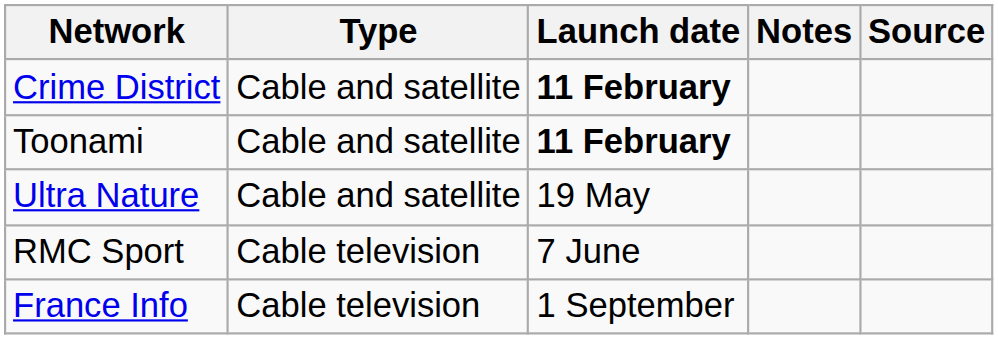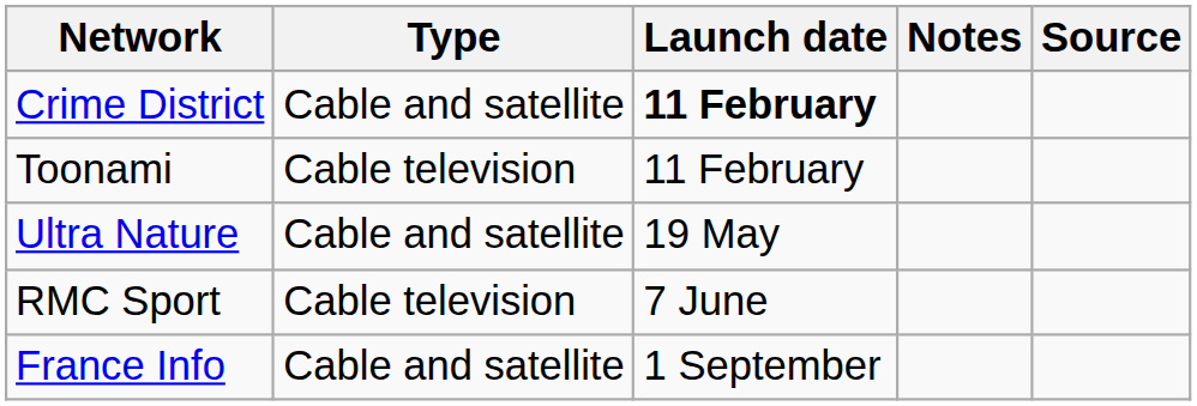Toonami | Type: Cable and satellite -> Cable television
Toonami | Launch date: bold -> normal
France Info | Type: Cable television -> Cable and satellite
